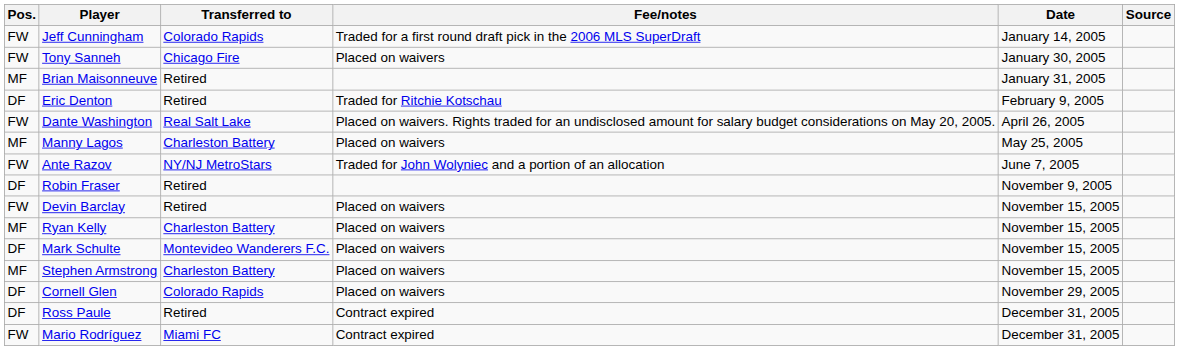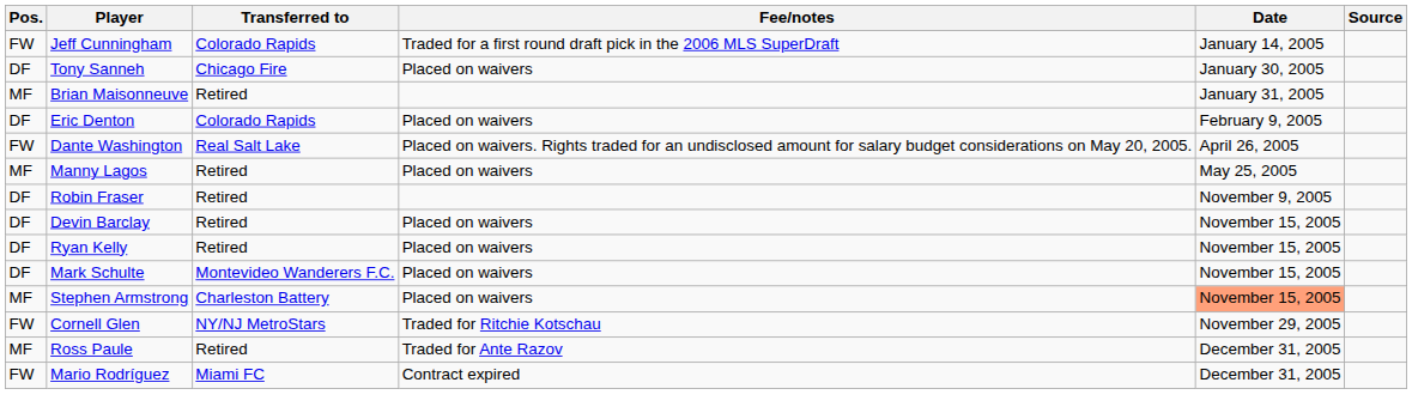Tony Sanneh | Pos.: FW -> DF
Eric Denton | Transferred to: Retired -> Colorado Rapids
Eric Denton | Fee/notes: Traded for Ritchie Kotschau -> Placed on waivers
Manny Lagos | Transferred to: Charleston Battery -> Retired
- row: FW | Ante Razov | NY/NJ MetroStars | Traded for John Wolyniec and a portion of an allocation | June 7, 2005
Devin Barclay | Pos.: FW -> DF
Ryan Kelly | Pos.: MF -> DF
Ryan Kelly | Transferred to: Charleston Battery -> Retired
Stephen Armstrong | Date: no background -> lightsalmon background
Cornell Glen | Pos.: DF -> FW
Cornell Glen | Transferred to: Colorado Rapids -> NY/NJ MetroStars
Cornell Glen | Fee/notes: Placed on waivers -> Traded for Ritchie Kotschau
Ross Paule | Pos.: DF -> MF
Ross Paule | Fee/notes: Contract expired -> Traded for Ante Razov
